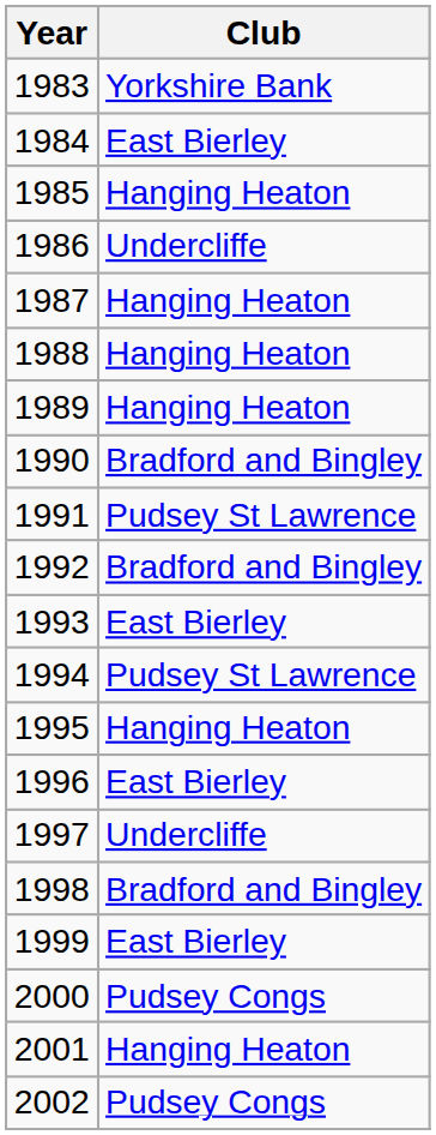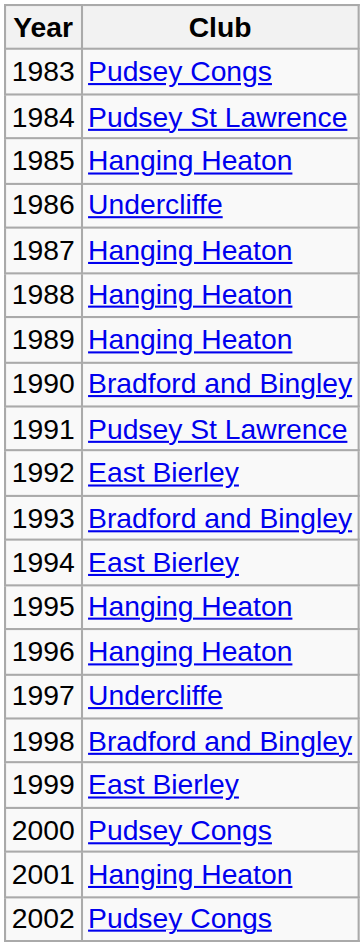1983 | Club: Yorkshire Bank -> Pudsey Congs
1984 | Club: East Bierley -> Pudsey St Lawrence
1992 | Club: Bradford and Bingley -> East Bierley
1993 | Club: East Bierley -> Bradford and Bingley
1994 | Club: Pudsey St Lawrence -> East Bierley
1996 | Club: East Bierley -> Hanging Heaton
